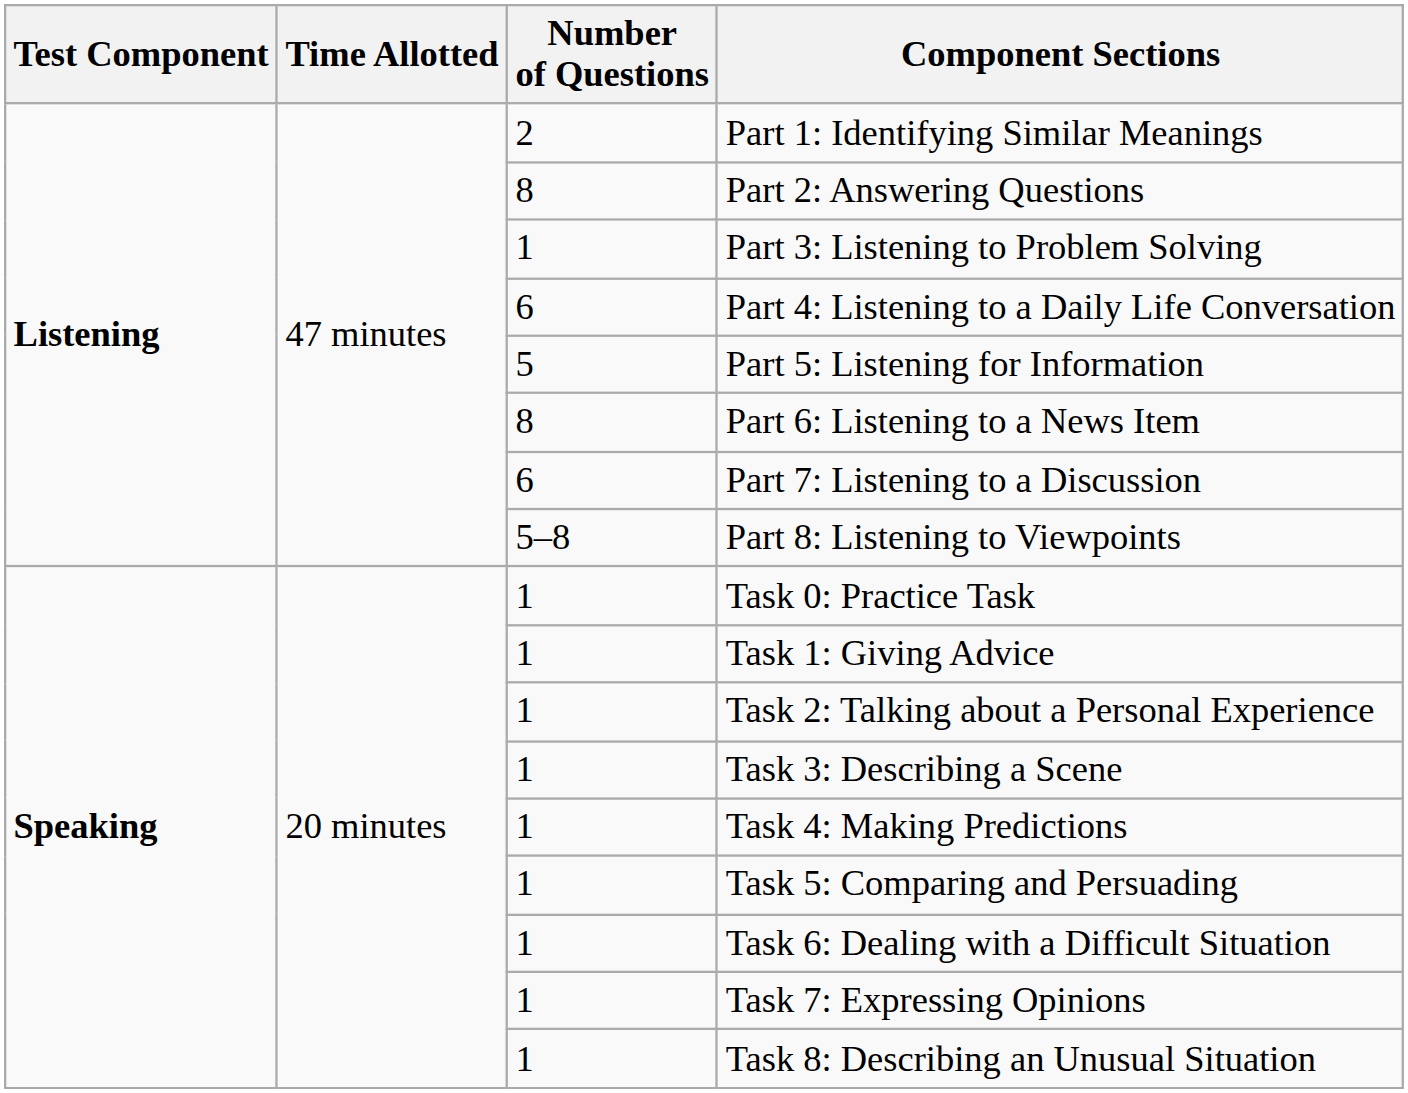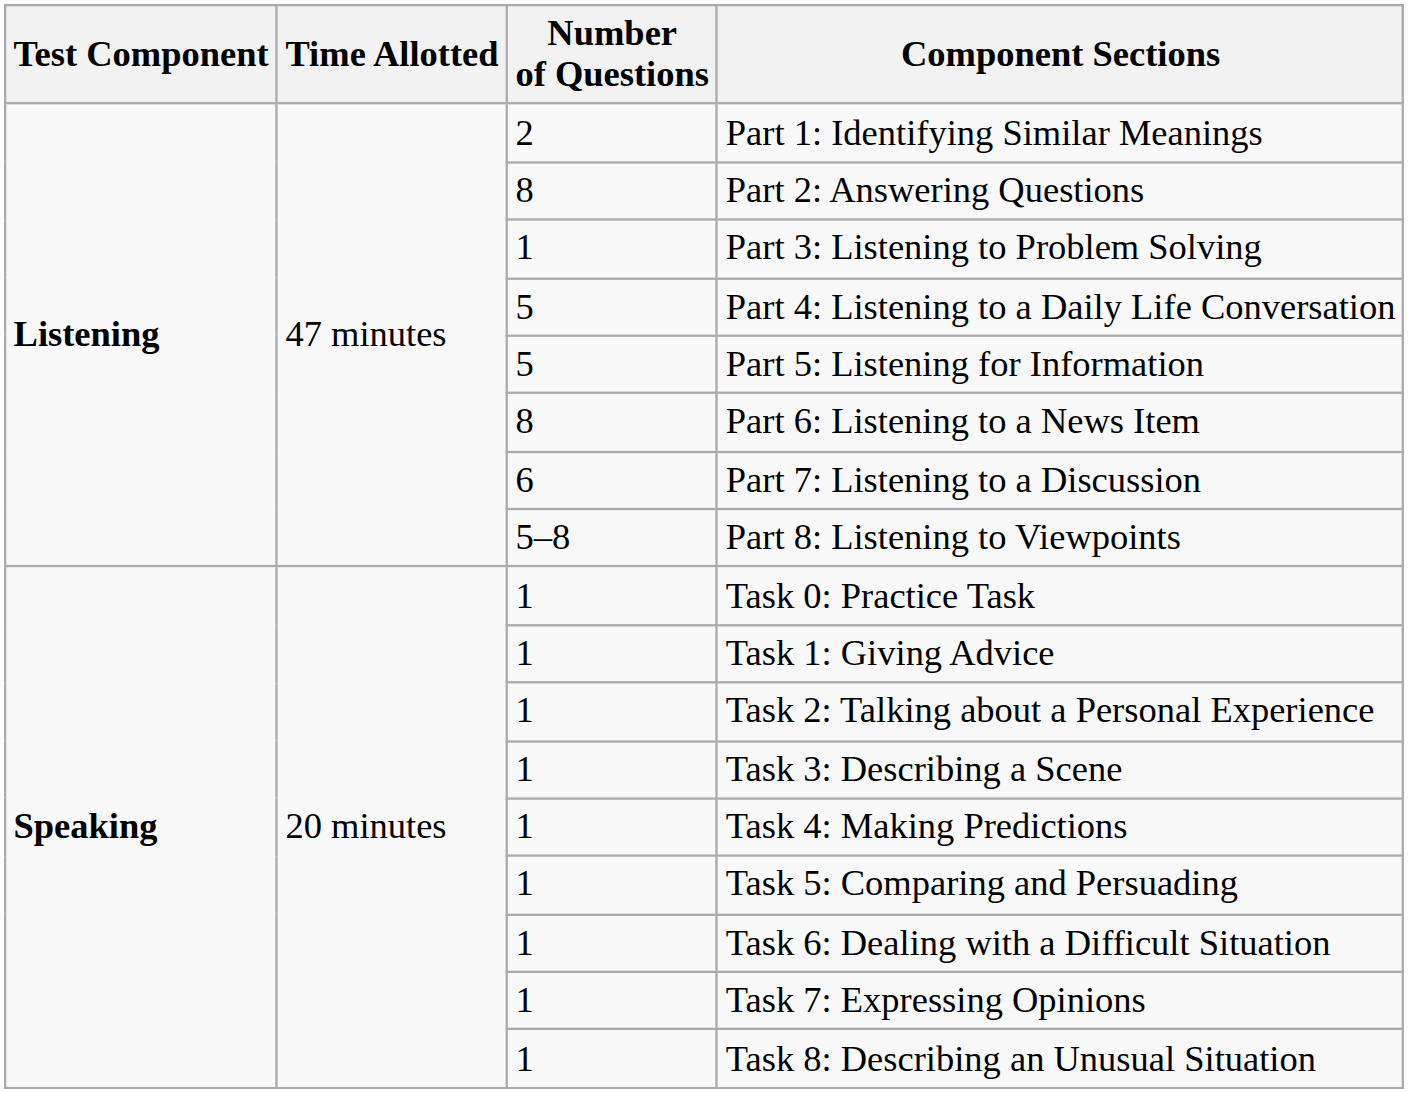Part 4: Listening to a Daily Life Conversation | Number of Questions: 6 -> 5
